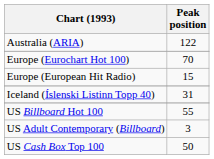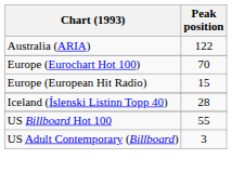Iceland (Íslenski Listinn Topp 40) | Peak position: 31 -> 28
- row: US Cash Box Top 100 | 50
